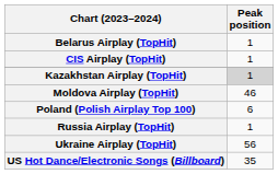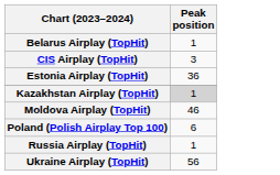CIS Airplay (TopHit) | Peak position: 1 -> 3
+ row: Estonia Airplay (TopHit) | 36
- row: US Hot Dance/Electronic Songs (Billboard) | 35
